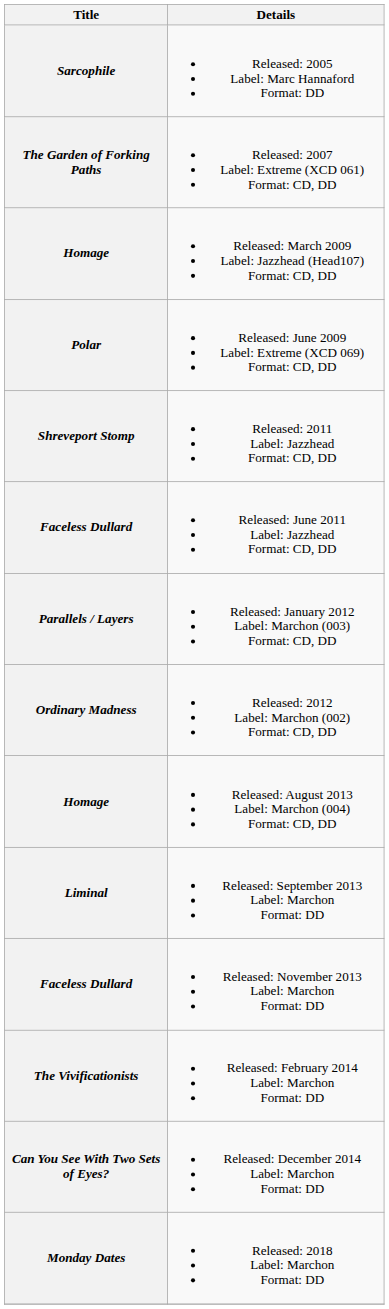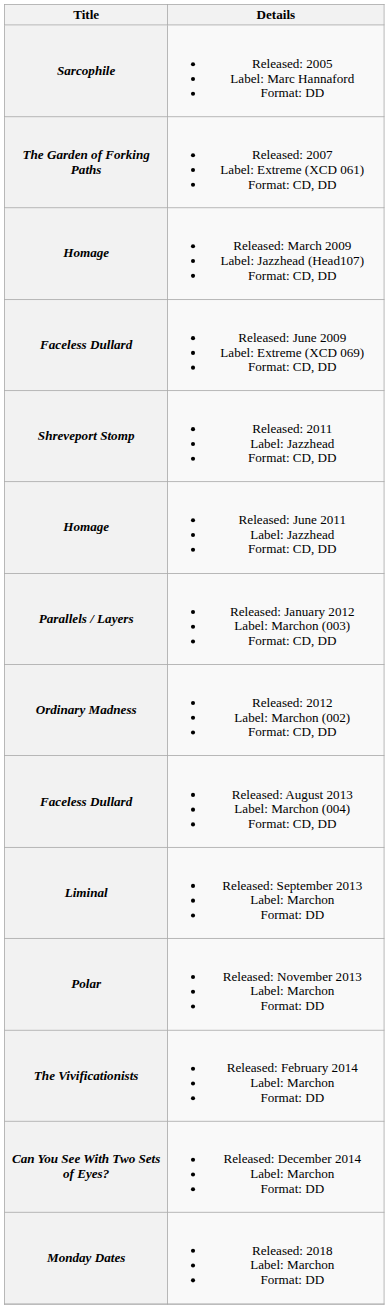Released: June 2009 Label: Extreme (XCD 069) Format: CD, DD | Title: Polar -> Faceless Dullard
Released: June 2011 Label: Jazzhead Format: CD, DD | Title: Faceless Dullard -> Homage
Released: August 2013 Label: Marchon (004) Format: CD, DD | Title: Homage -> Faceless Dullard
Released: November 2013 Label: Marchon Format: DD | Title: Faceless Dullard -> Polar
